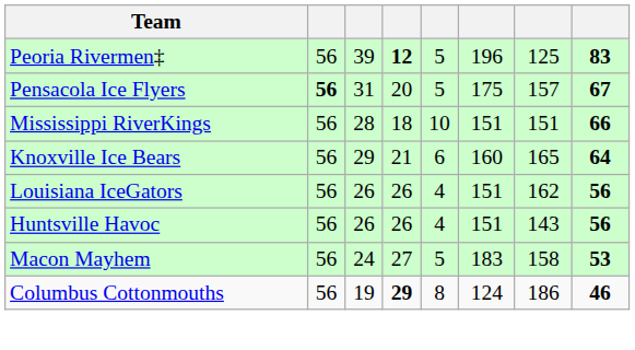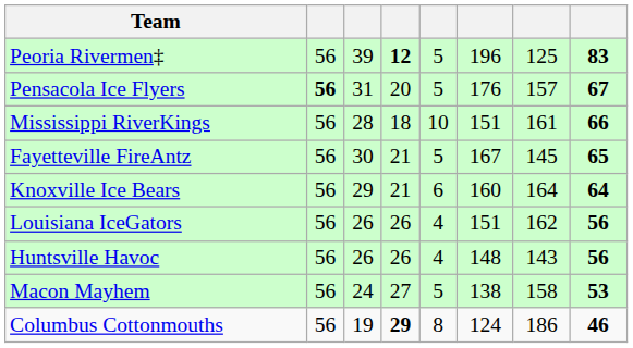Pensacola Ice Flyers | column 6: 175 -> 176
Mississippi RiverKings | column 7: 151 -> 161
+ row: Fayetteville FireAntz | 56 | 30 | 21 | 5 | 167 | 145 | 65
Knoxville Ice Bears | column 7: 165 -> 164
Huntsville Havoc | column 6: 151 -> 148
Macon Mayhem | column 6: 183 -> 138
